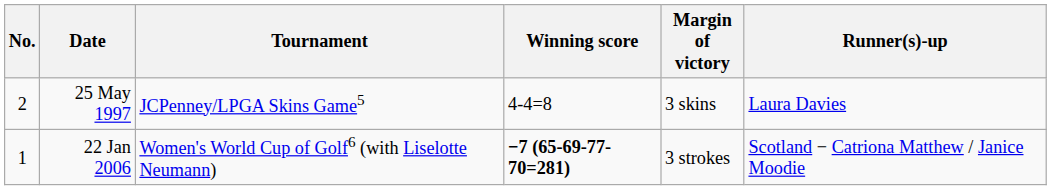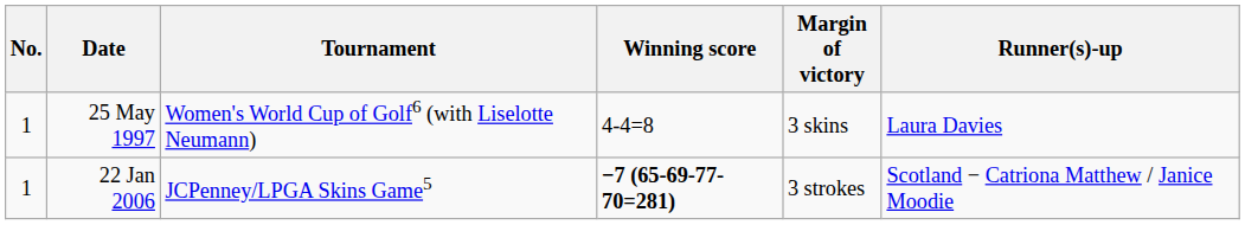25 May 1997 | No.: 2 -> 1
25 May 1997 | Tournament: JCPenney/LPGA Skins Game5 -> Women's World Cup of Golf6 (with Liselotte Neumann)
22 Jan 2006 | Tournament: Women's World Cup of Golf6 (with Liselotte Neumann) -> JCPenney/LPGA Skins Game5
